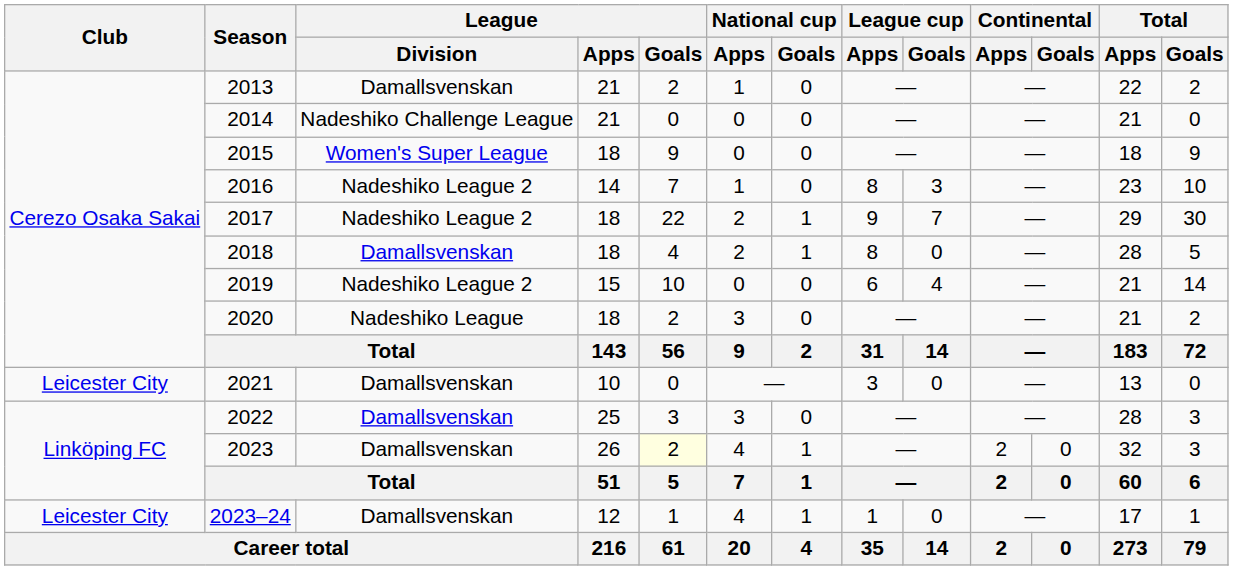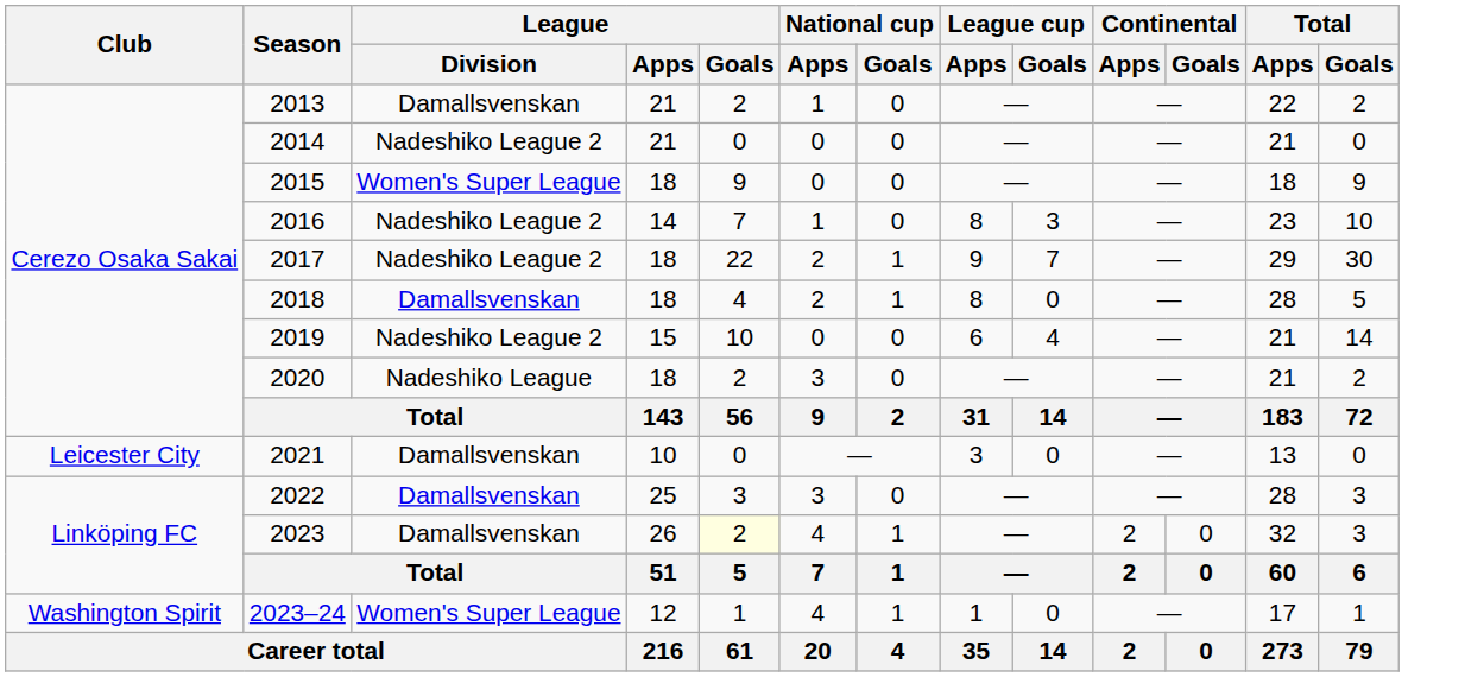2014 | League / Division: Nadeshiko Challenge League -> Nadeshiko League 2
2023–24 | Club: Leicester City -> Washington Spirit
2023–24 | League / Division: Damallsvenskan -> Women's Super League
